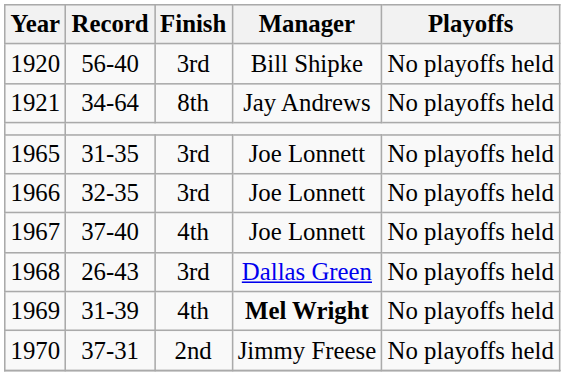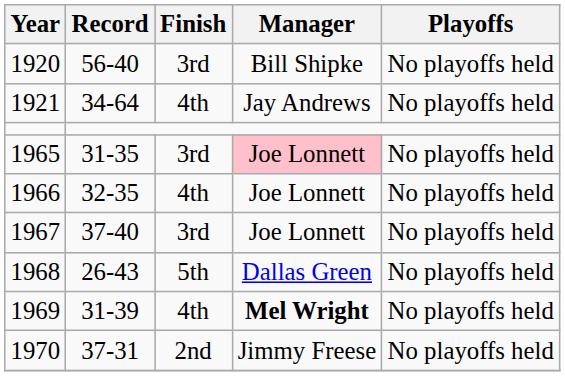1921 | Finish: 8th -> 4th
1965 | Manager: no background -> pink background
1966 | Finish: 3rd -> 4th
1967 | Finish: 4th -> 3rd
1968 | Finish: 3rd -> 5th
